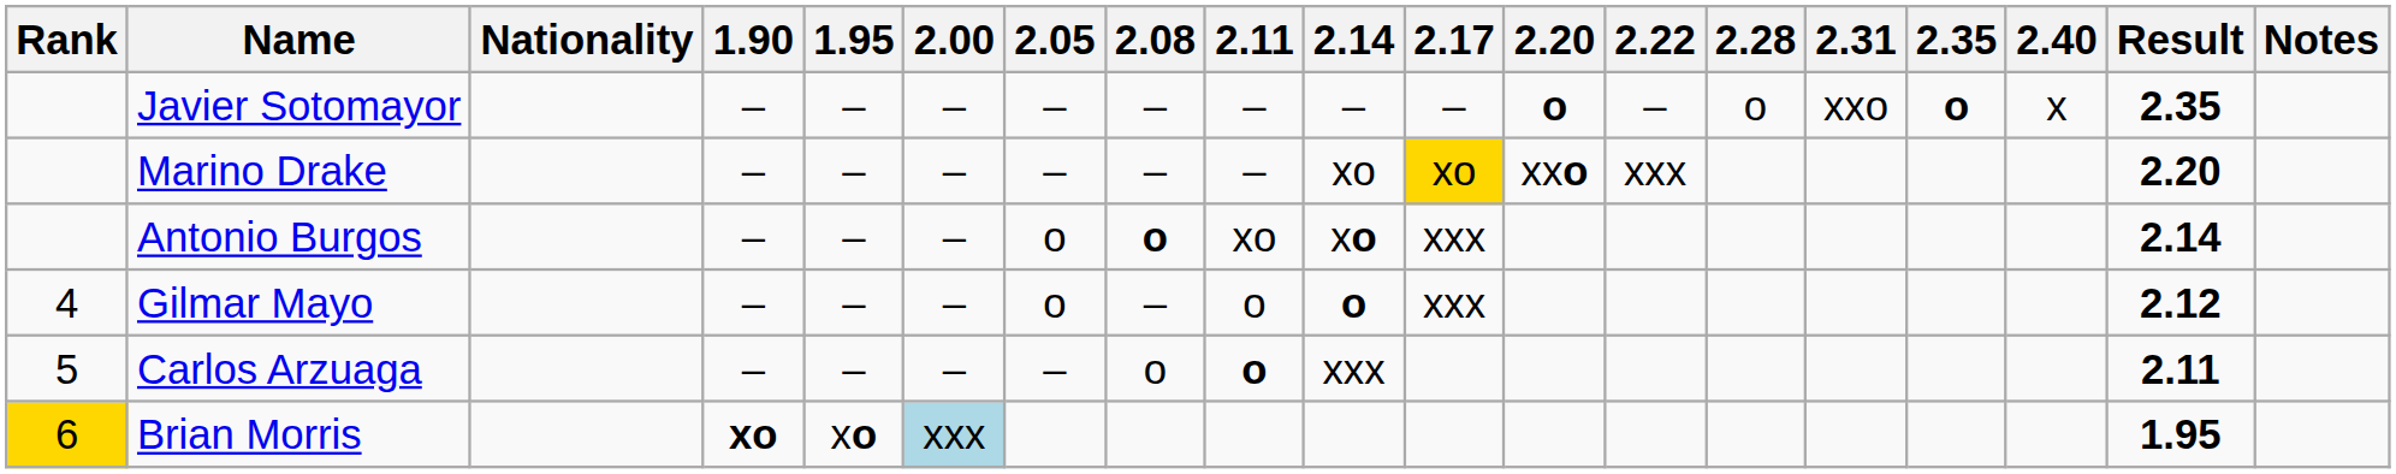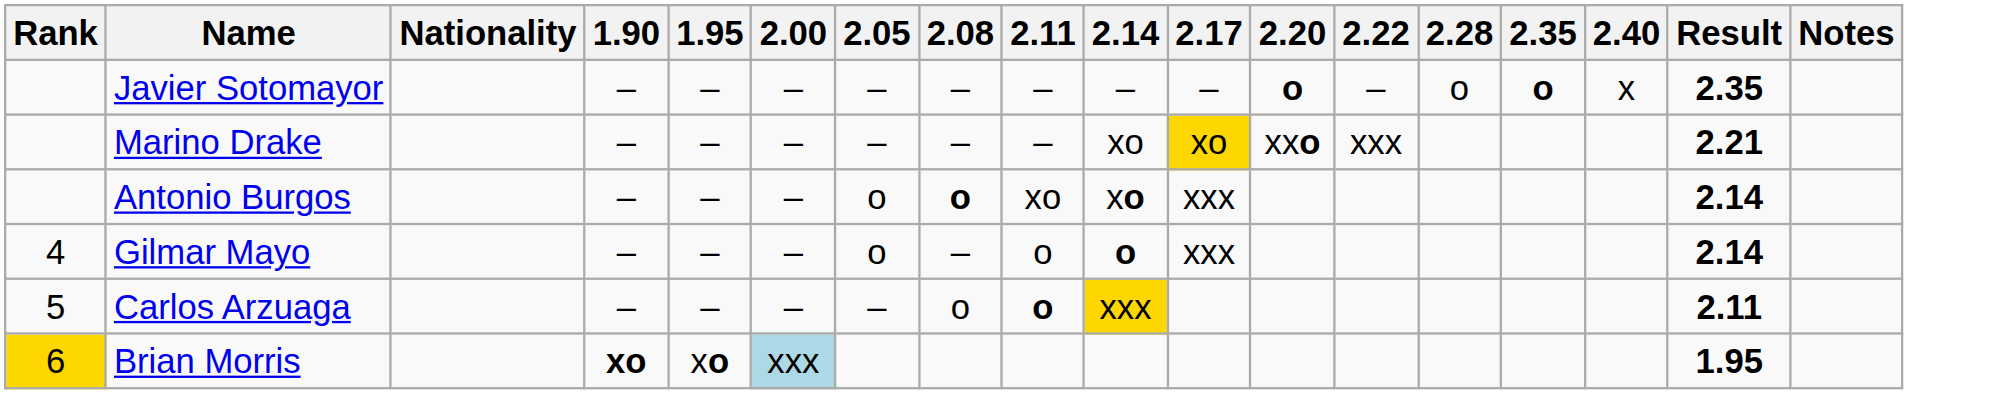- column: 2.31 | xxo
Marino Drake | Result: 2.20 -> 2.21
Gilmar Mayo | Result: 2.12 -> 2.14
Carlos Arzuaga | 2.14: no background -> gold background
